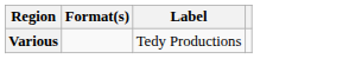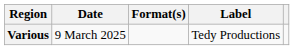+ column: Date | 9 March 2025
